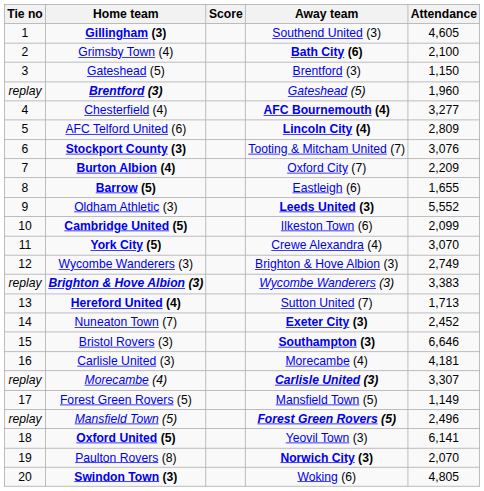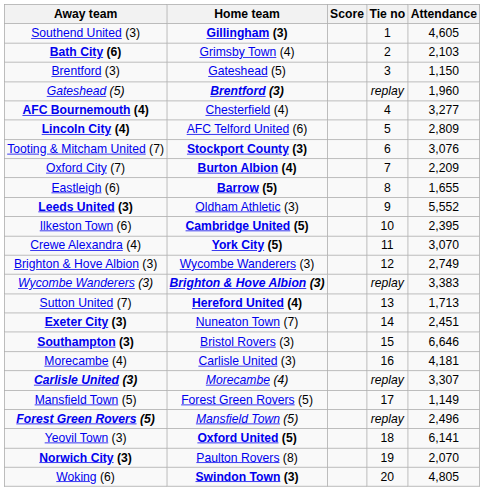columns swapped: Tie no <-> Away team
Grimsby Town (4) | Attendance: 2,100 -> 2,103
Cambridge United (5) | Attendance: 2,099 -> 2,395
Nuneaton Town (7) | Attendance: 2,452 -> 2,451
